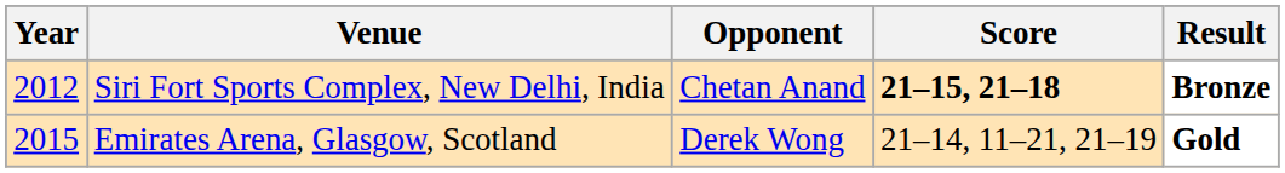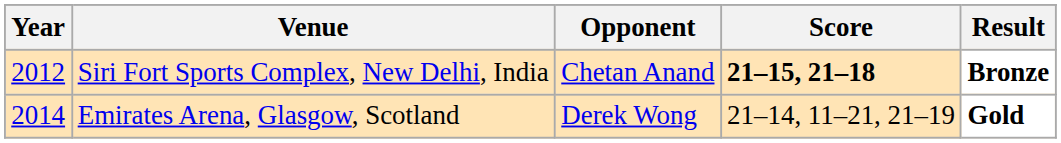Emirates Arena, Glasgow, Scotland | Year: 2015 -> 2014
